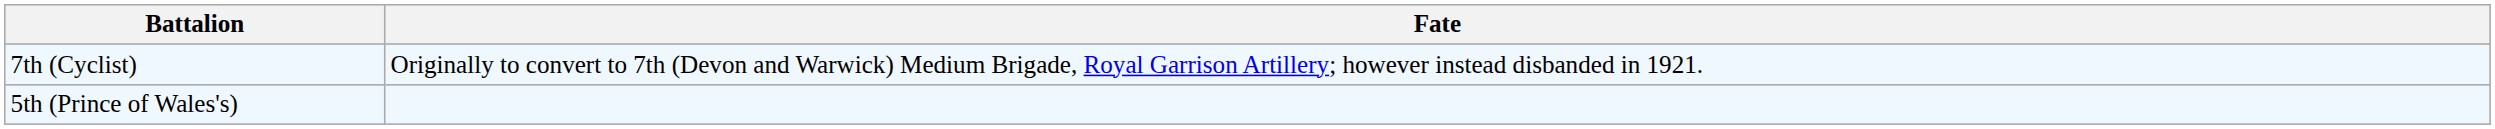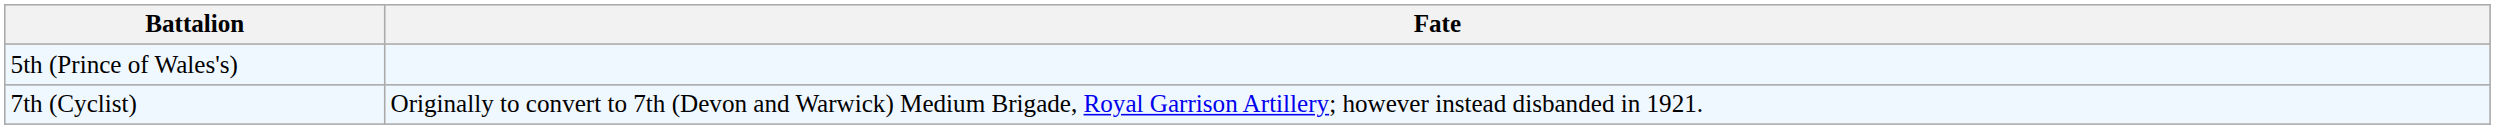rows swapped: 5th (Prince of Wales's) <-> 7th (Cyclist)
